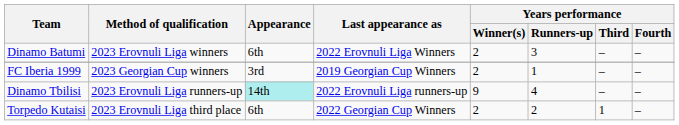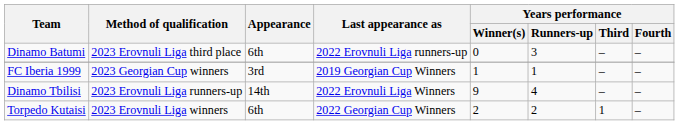Dinamo Batumi | Method of qualification: 2023 Erovnuli Liga winners -> 2023 Erovnuli Liga third place
Dinamo Batumi | Last appearance as: 2022 Erovnuli Liga Winners -> 2022 Erovnuli Liga runners-up
Dinamo Batumi | Years performance / Winner(s): 2 -> 0
FC Iberia 1999 | Years performance / Winner(s): 2 -> 1
Dinamo Tbilisi | Appearance: paleturquoise background -> no background
Dinamo Tbilisi | Last appearance as: 2022 Erovnuli Liga runners-up -> 2022 Erovnuli Liga Winners
Torpedo Kutaisi | Method of qualification: 2023 Erovnuli Liga third place -> 2023 Erovnuli Liga winners
